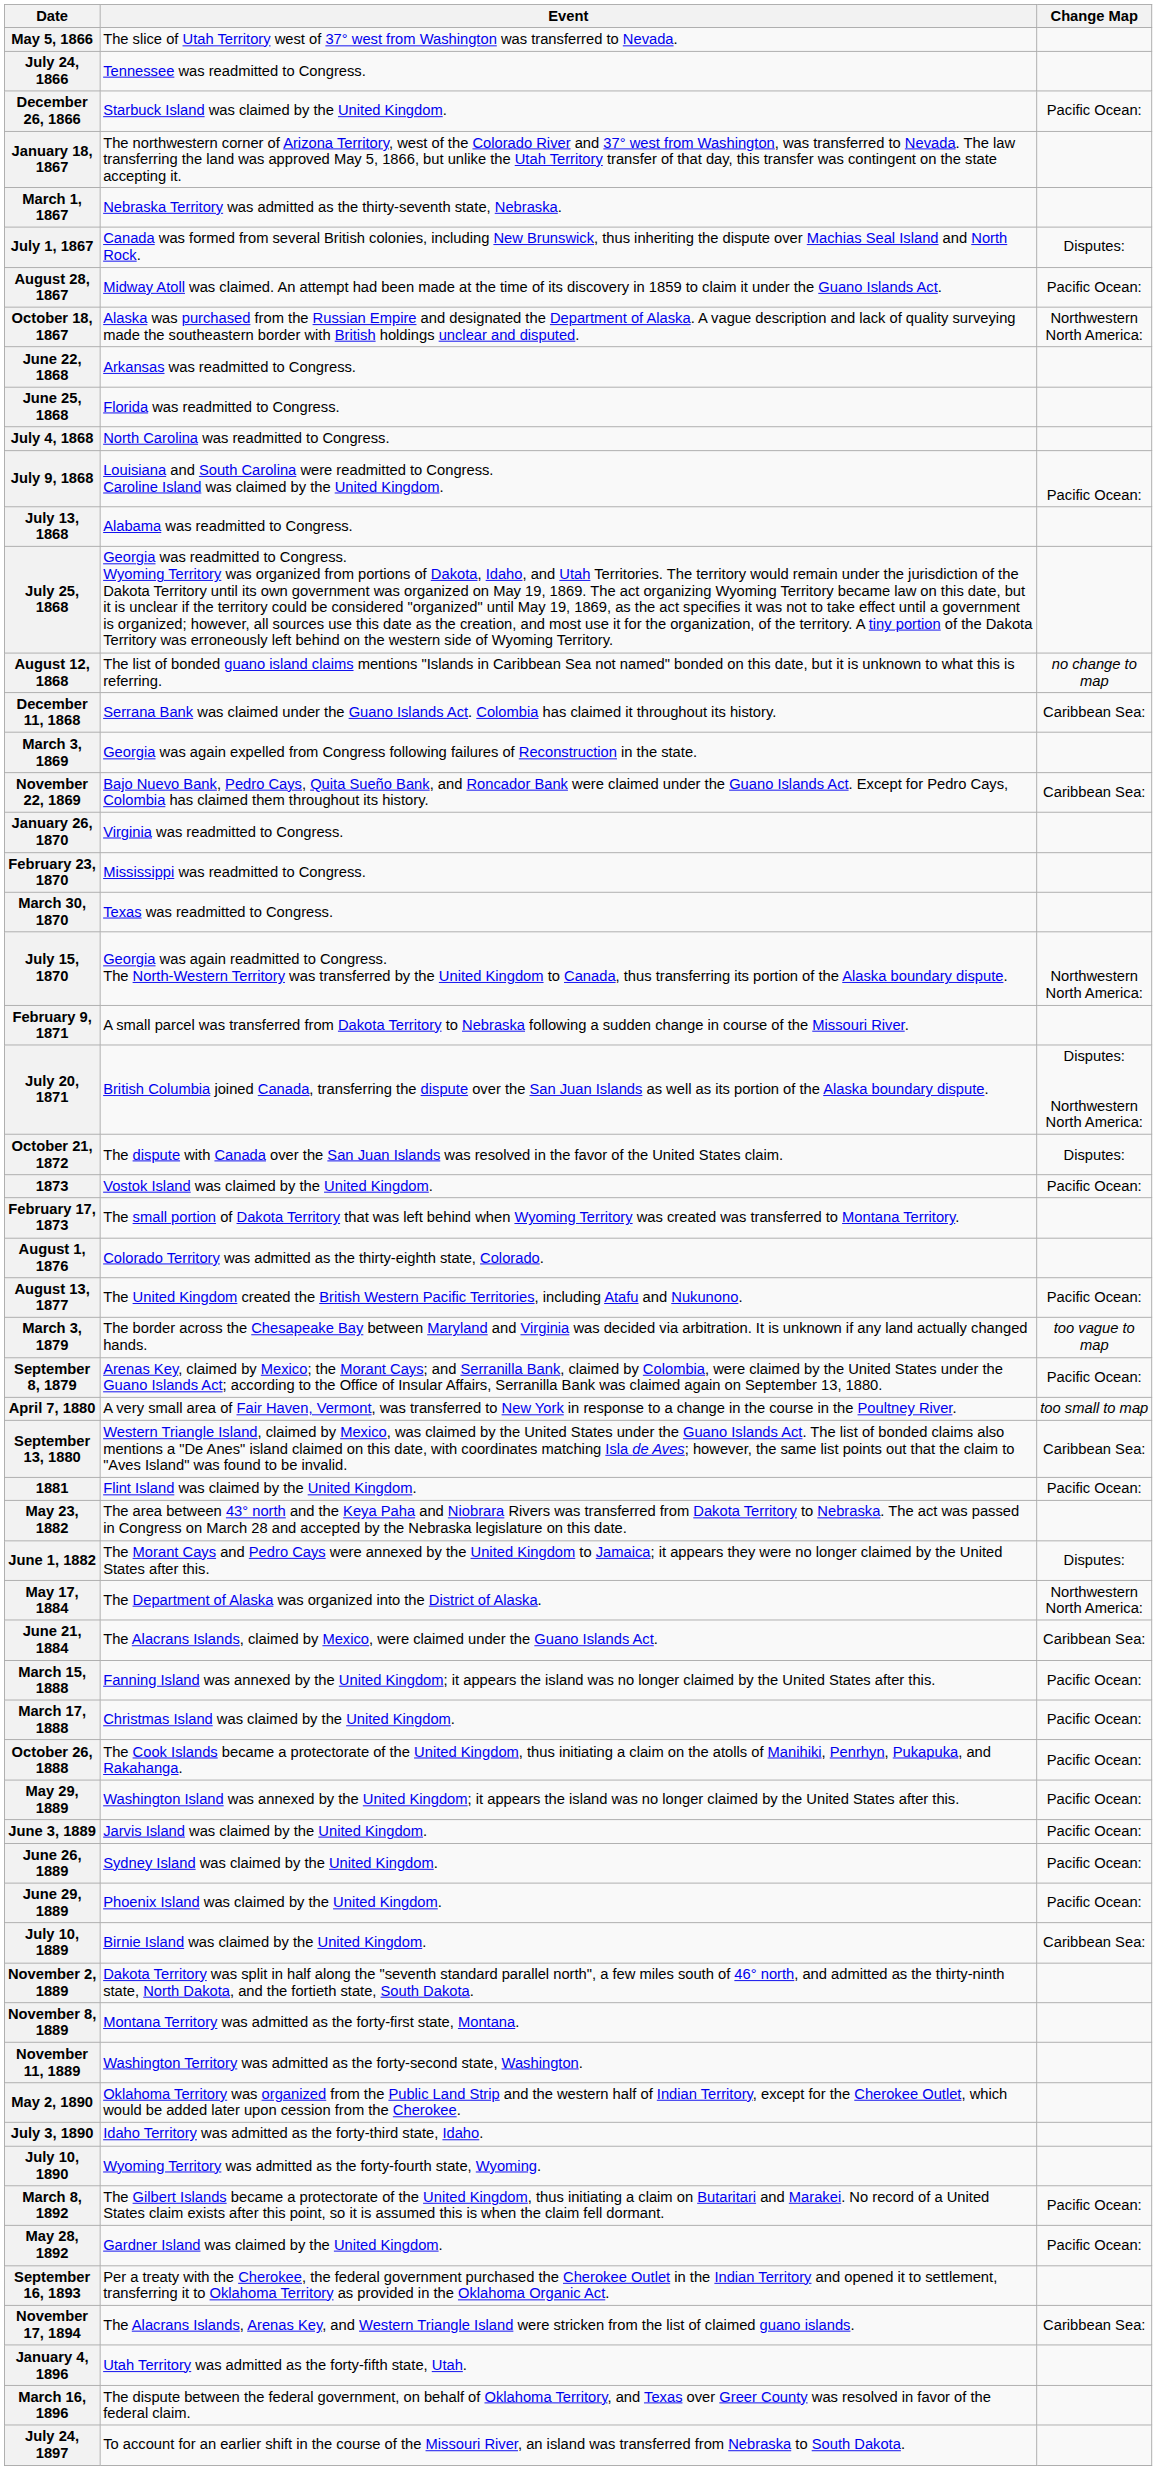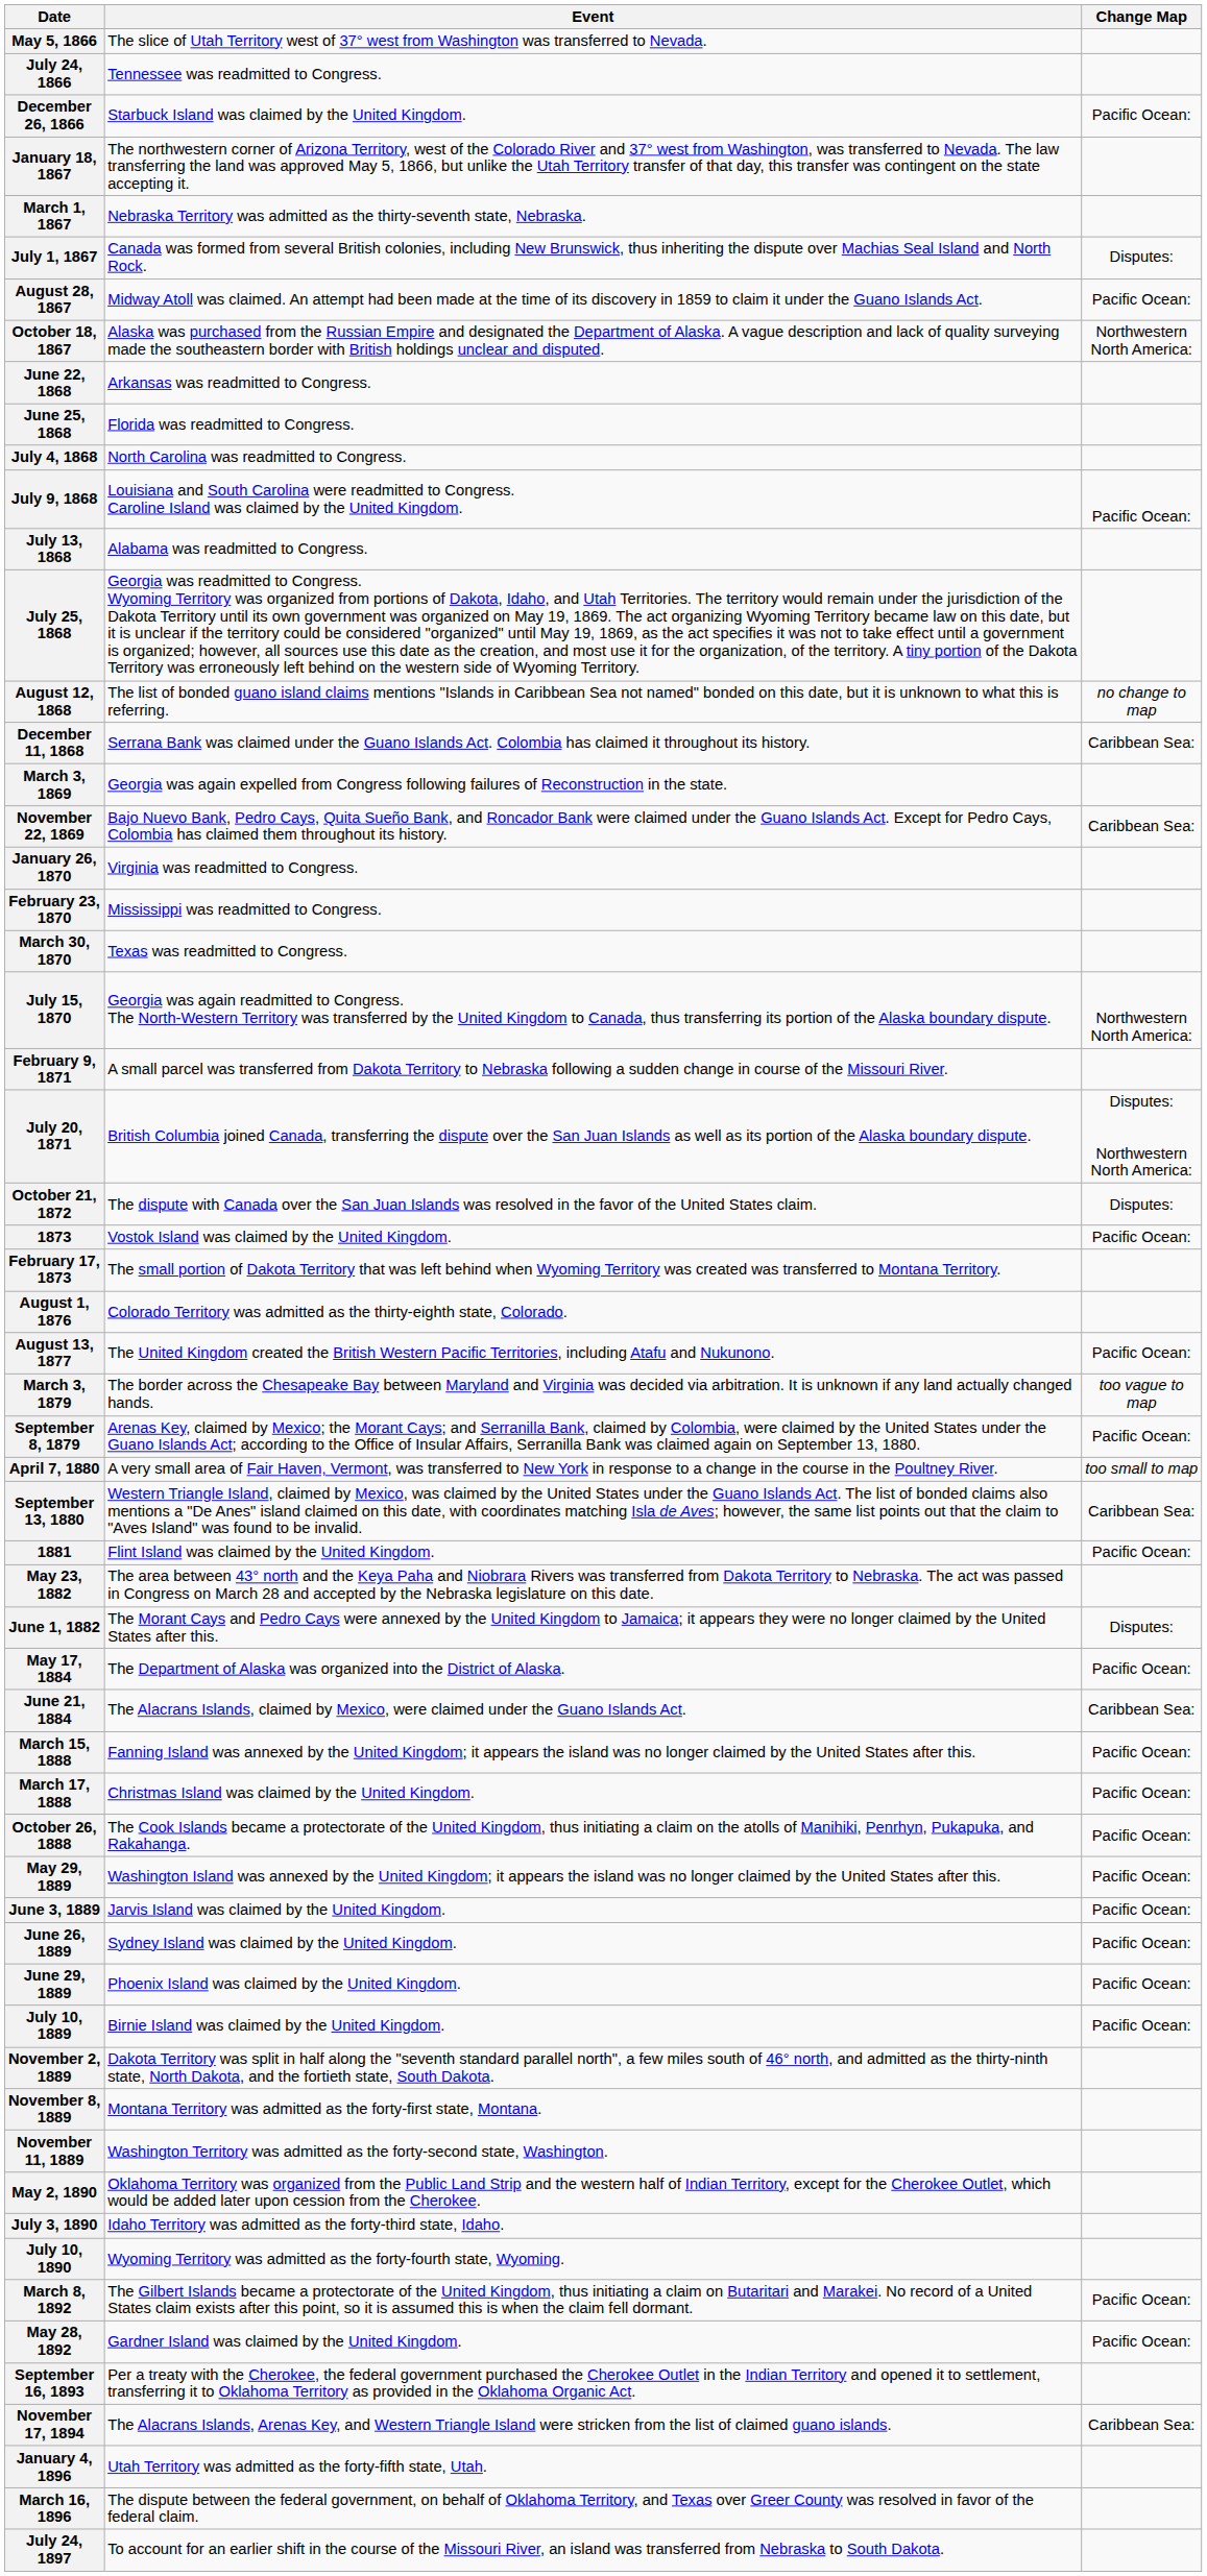May 17, 1884 | Change Map: Northwestern North America: -> Pacific Ocean:
July 10, 1889 | Change Map: Caribbean Sea: -> Pacific Ocean:
